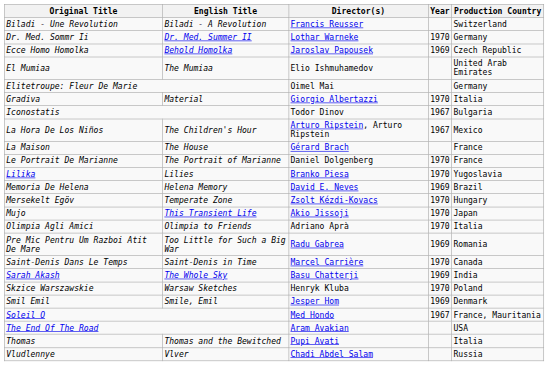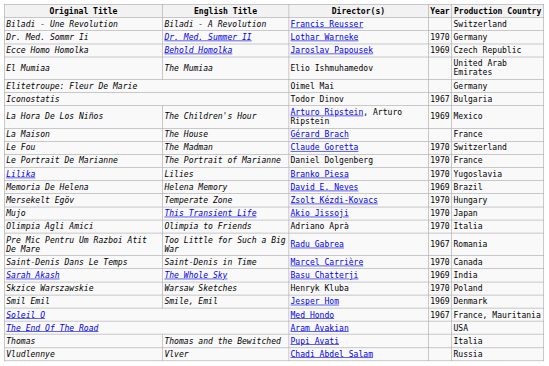- row: Gradiva | Material | Giorgio Albertazzi | 1970 | Italia
La Hora De Los Niños | Year: 1967 -> 1969
+ row: Le Fou | The Madman | Claude Goretta | 1970 | Switzerland
Pre Mic Pentru Um Razboi Atit De Mare | Year: 1969 -> 1967
